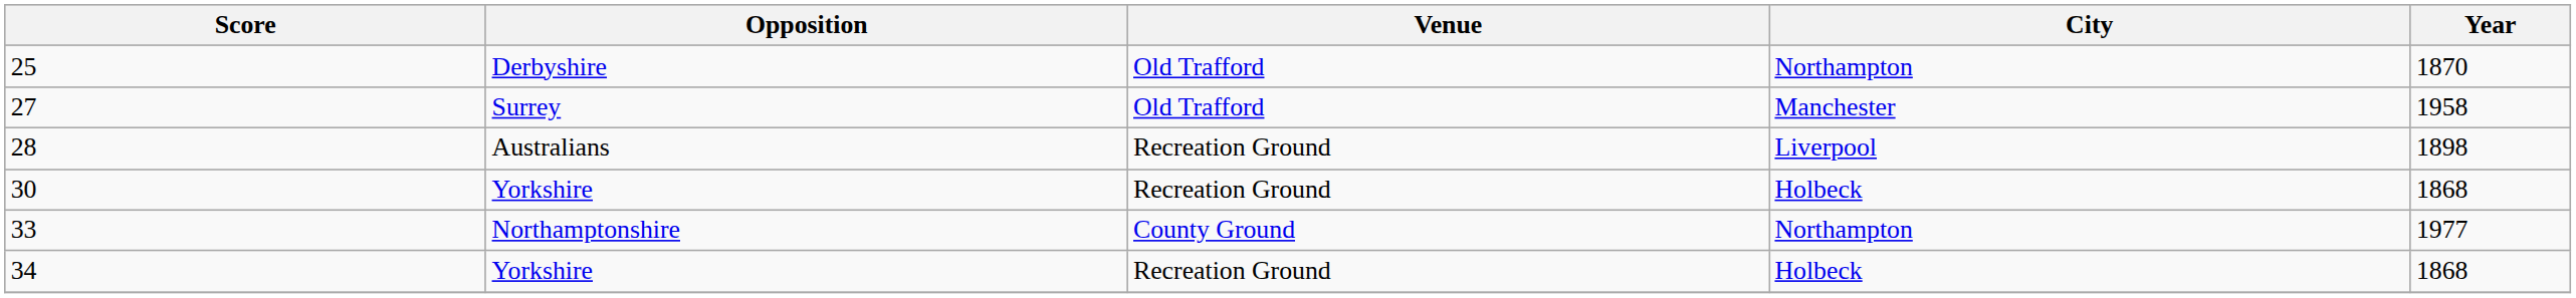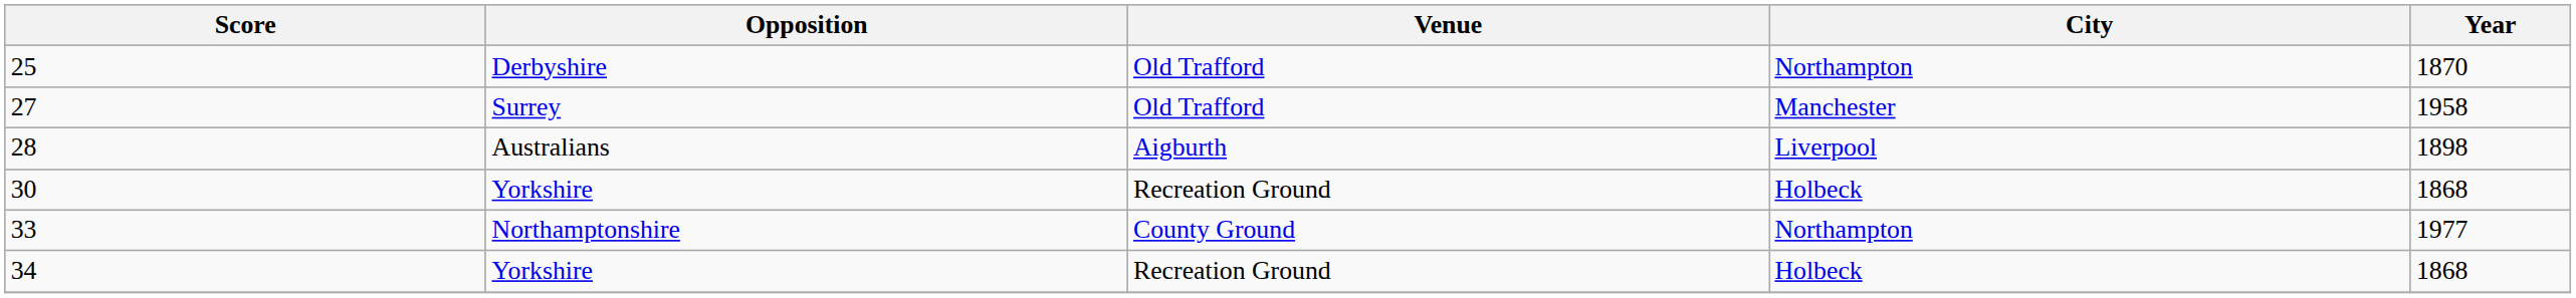28 | Venue: Recreation Ground -> Aigburth
